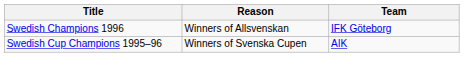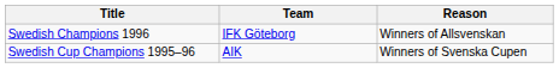columns swapped: Team <-> Reason
